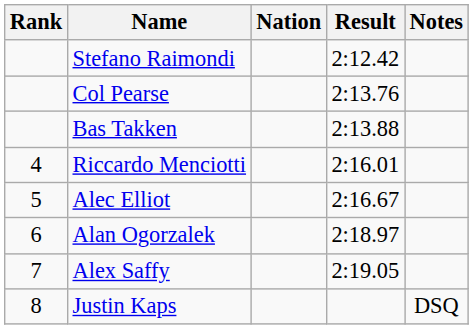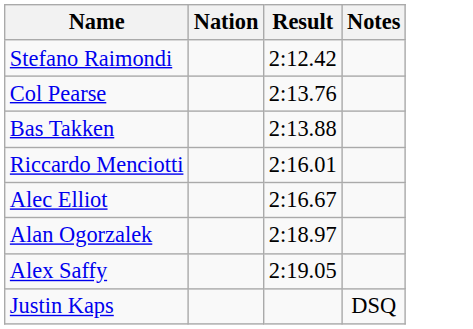- column: Rank | 4 | 5 | 6 | 7 | 8
